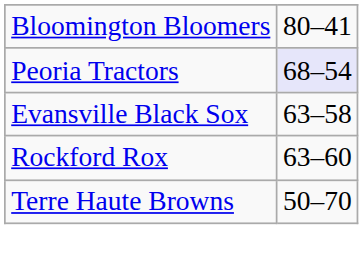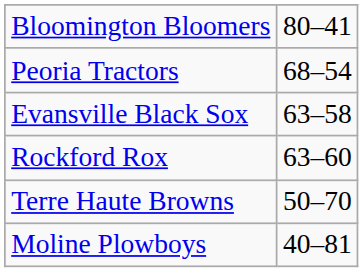Peoria Tractors | column 2: lavender background -> no background
+ row: Moline Plowboys | 40–81
